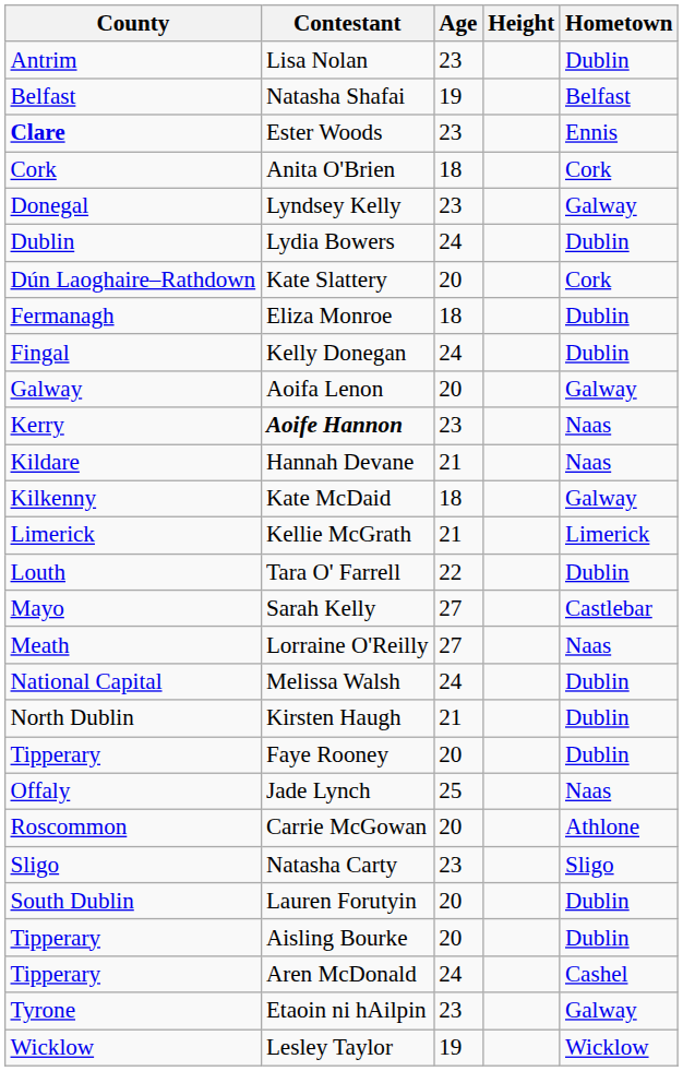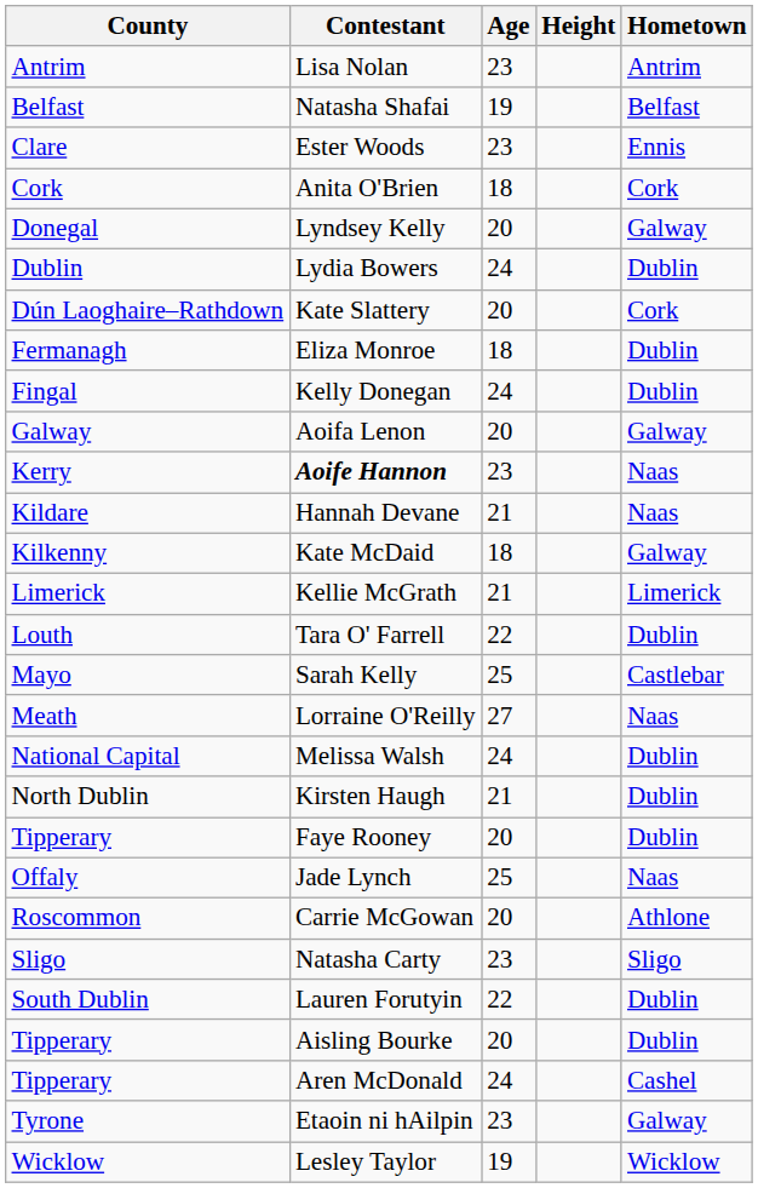Lisa Nolan | Hometown: Dublin -> Antrim
Ester Woods | County: bold -> normal
Lyndsey Kelly | Age: 23 -> 20
Sarah Kelly | Age: 27 -> 25
Lauren Forutyin | Age: 20 -> 22
